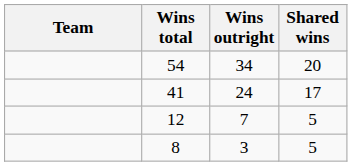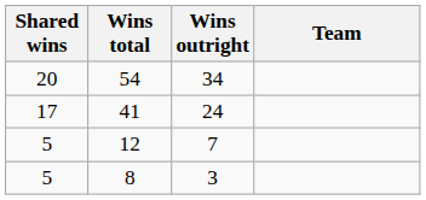columns swapped: Team <-> Shared wins
